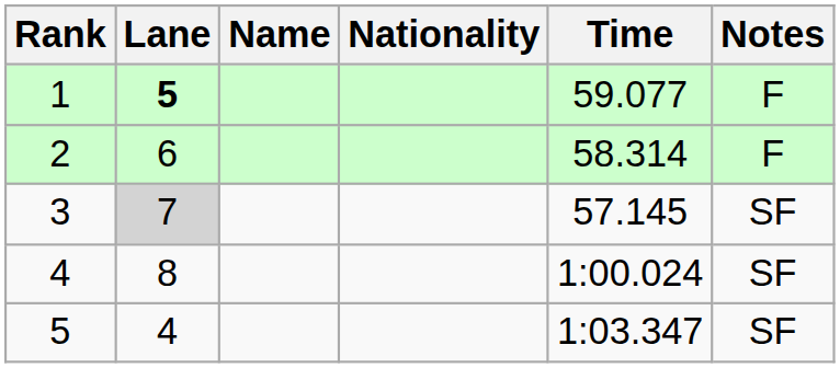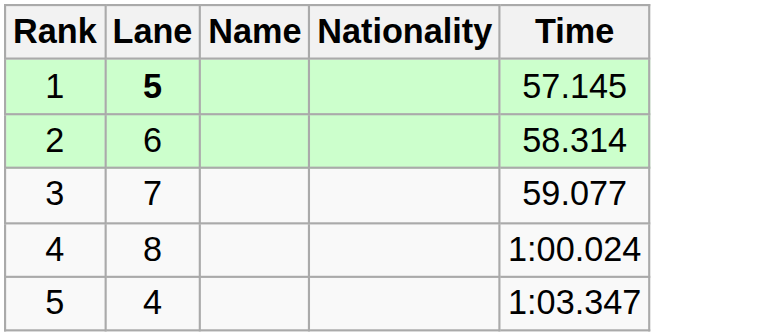- column: Notes | F | F | SF | SF | SF
1 | Time: 59.077 -> 57.145
3 | Lane: lightgrey background -> no background
3 | Time: 57.145 -> 59.077
